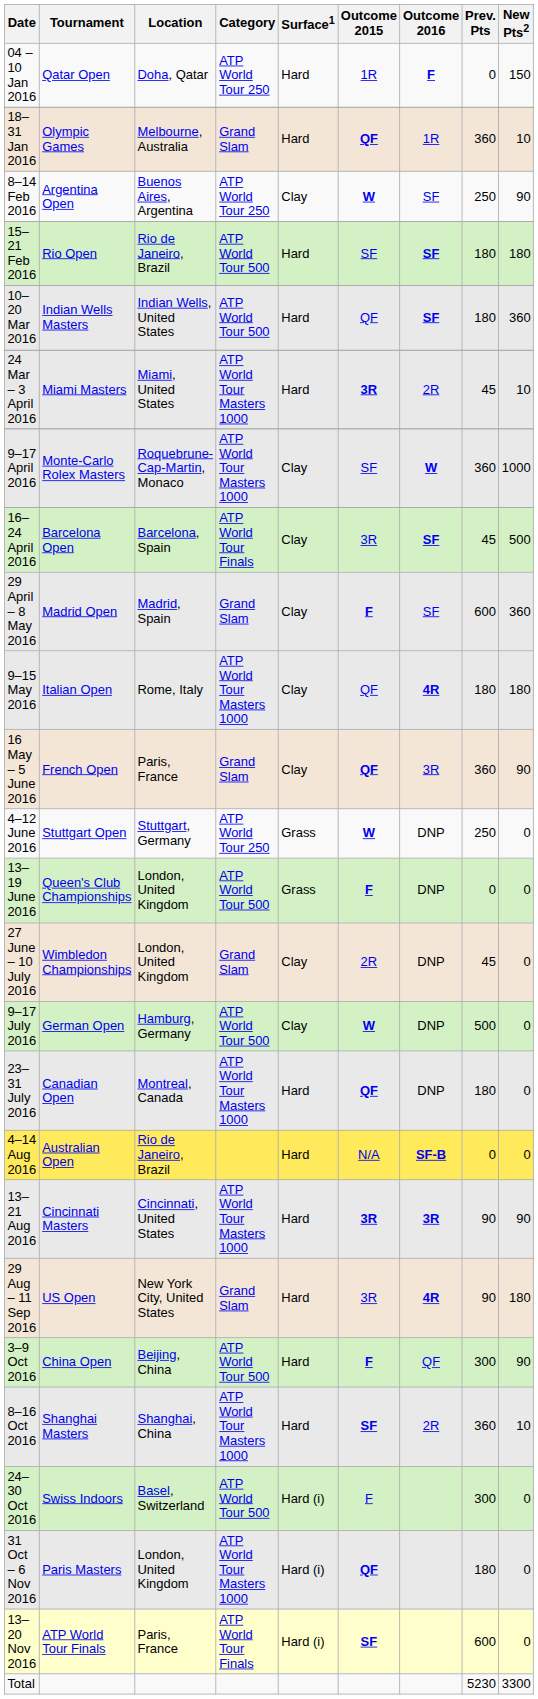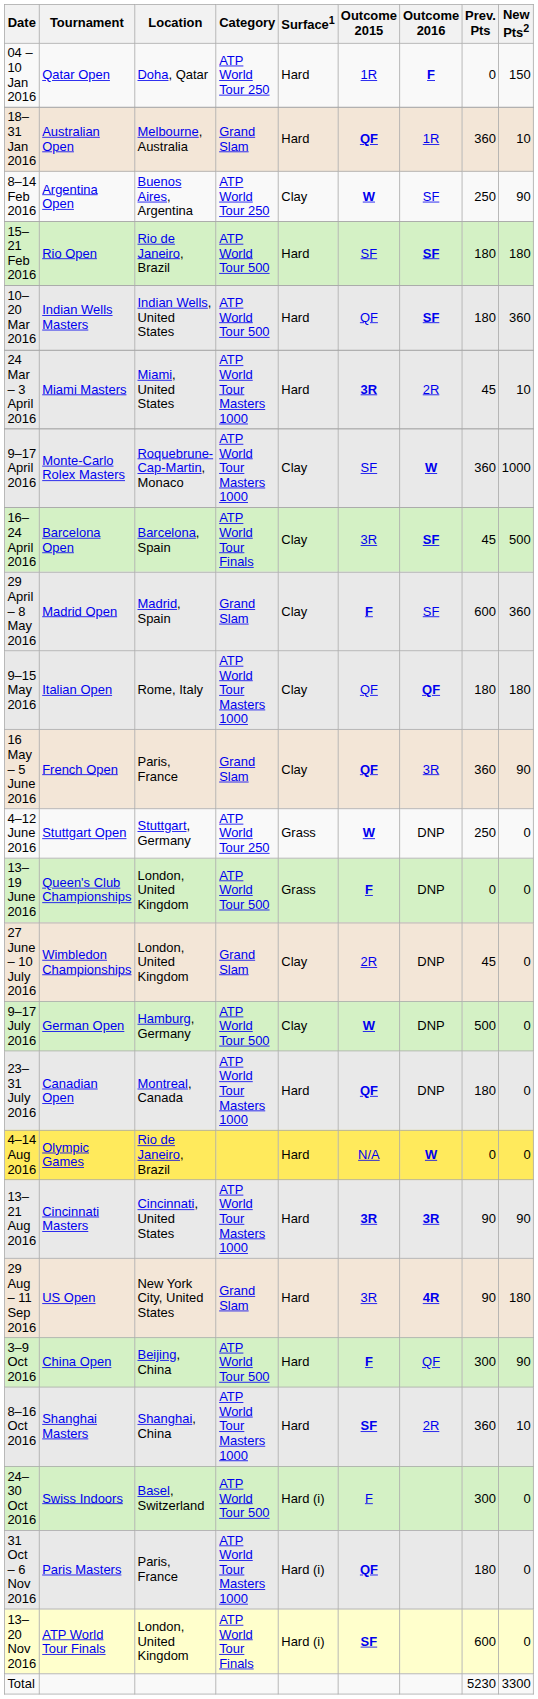18–31 Jan 2016 | Tournament: Olympic Games -> Australian Open
9–15 May 2016 | Outcome 2016: 4R -> QF
4–14 Aug 2016 | Tournament: Australian Open -> Olympic Games
4–14 Aug 2016 | Outcome 2016: SF-B -> W
31 Oct – 6 Nov 2016 | Location: London, United Kingdom -> Paris, France
13–20 Nov 2016 | Location: Paris, France -> London, United Kingdom
